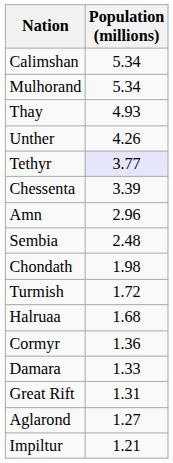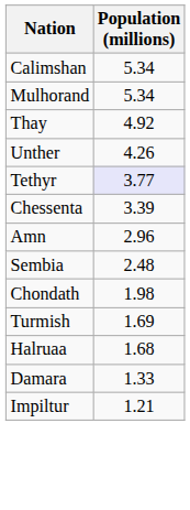Thay | Population (millions): 4.93 -> 4.92
Turmish | Population (millions): 1.72 -> 1.69
- row: Cormyr | 1.36
- row: Great Rift | 1.31
- row: Aglarond | 1.27
